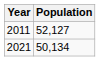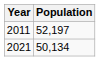2011 | Population: 52,127 -> 52,197
